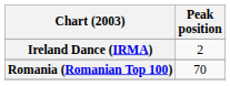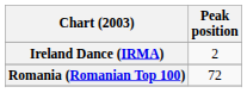Romania (Romanian Top 100) | Peak position: 70 -> 72
